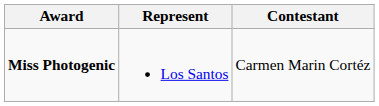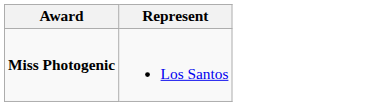- column: Contestant | Carmen Marin Cortéz
